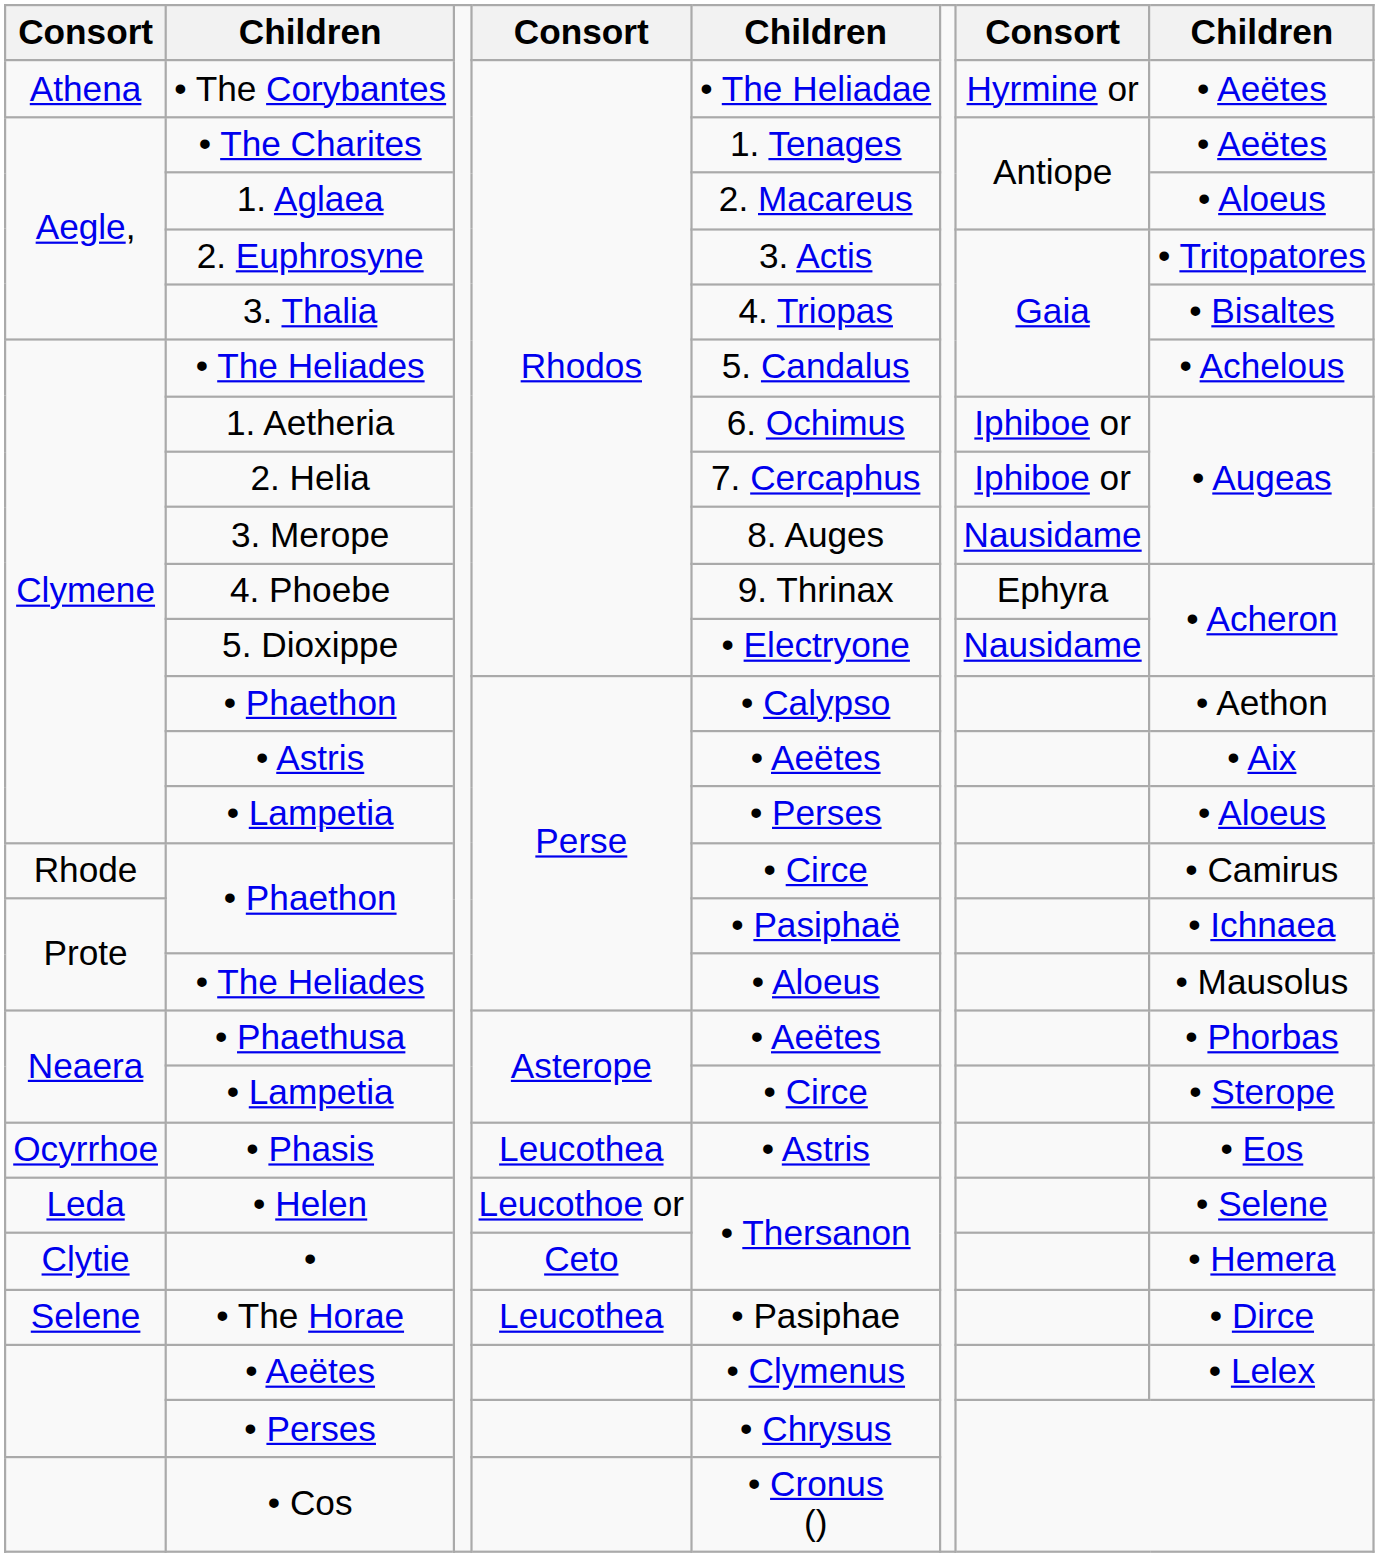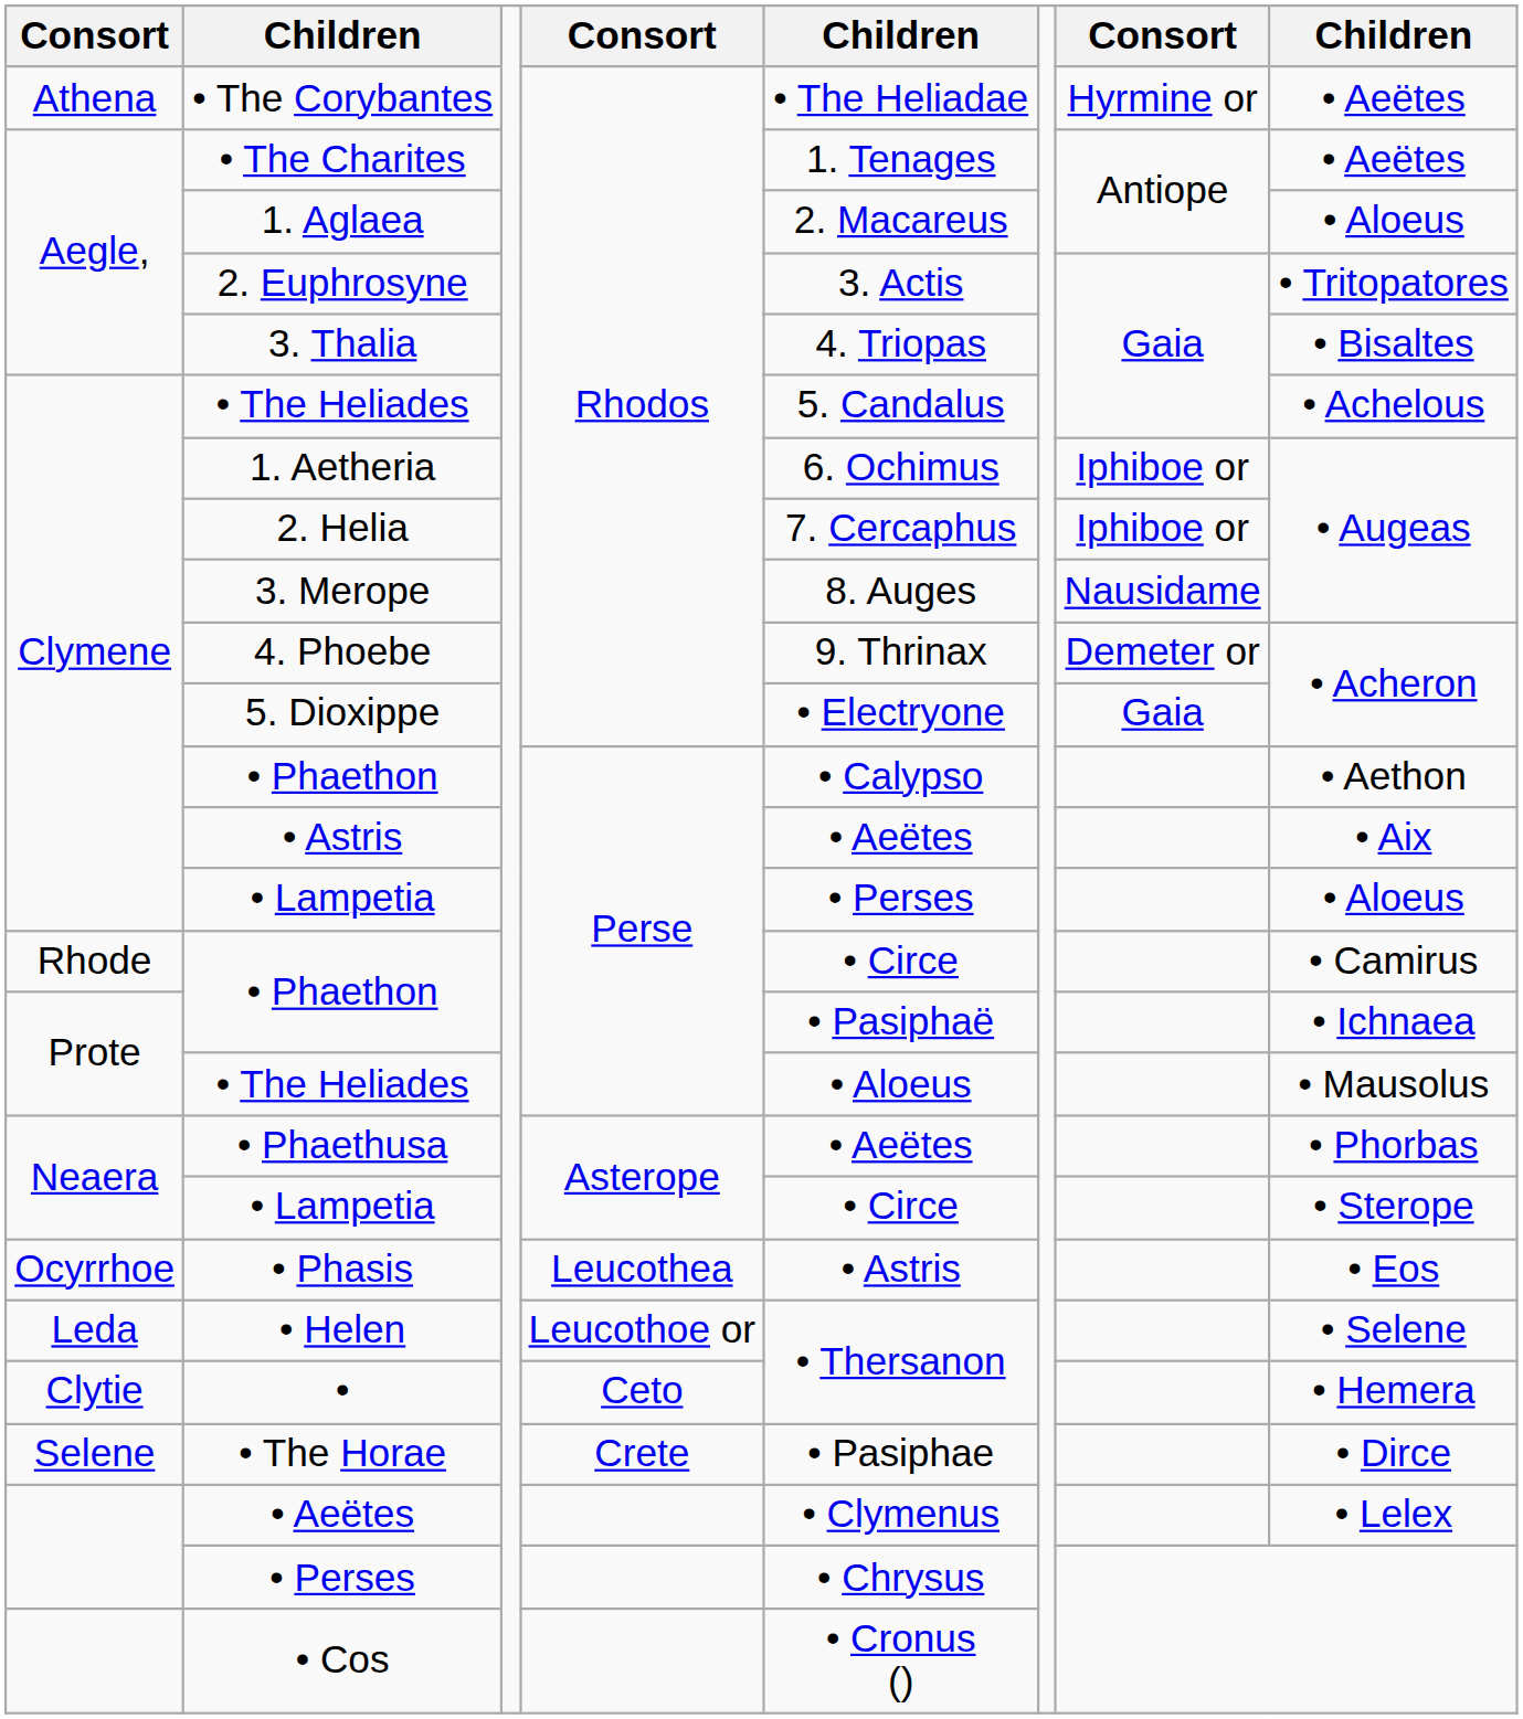4. Phoebe | column 7: Ephyra -> Demeter or
5. Dioxippe | column 7: Nausidame -> Gaia
• The Horae | column 4: Leucothea -> Crete
